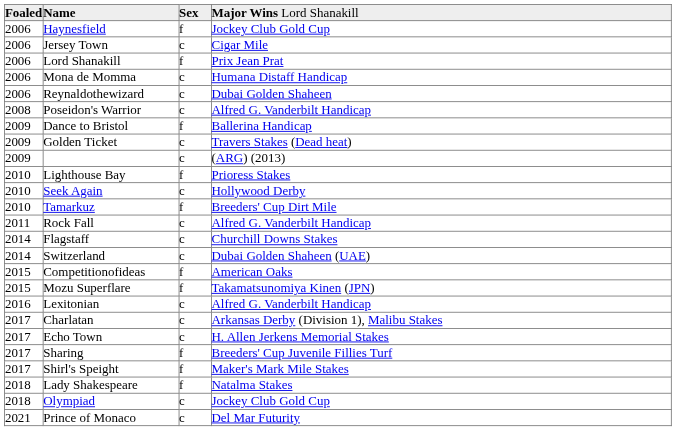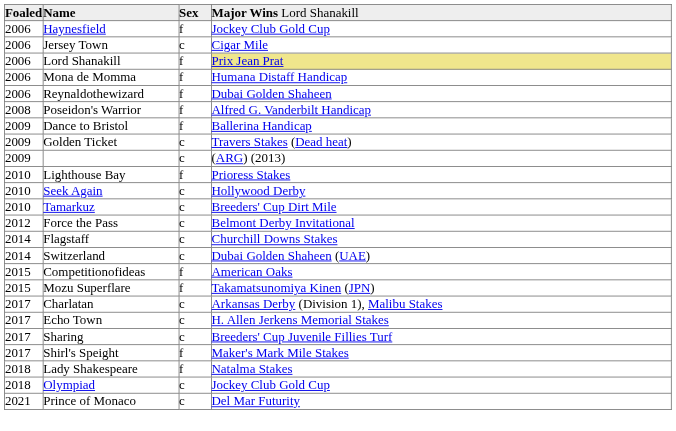Lord Shanakill | column 4: no background -> khaki background
Mona de Momma | column 3: c -> f
Reynaldothewizard | column 3: c -> f
Poseidon's Warrior | column 3: c -> f
Tamarkuz | column 3: f -> c
- row: 2011 | Rock Fall | c | Alfred G. Vanderbilt Handicap
+ row: 2012 | Force the Pass | c | Belmont Derby Invitational
- row: 2016 | Lexitonian | c | Alfred G. Vanderbilt Handicap
Sharing | column 3: f -> c
